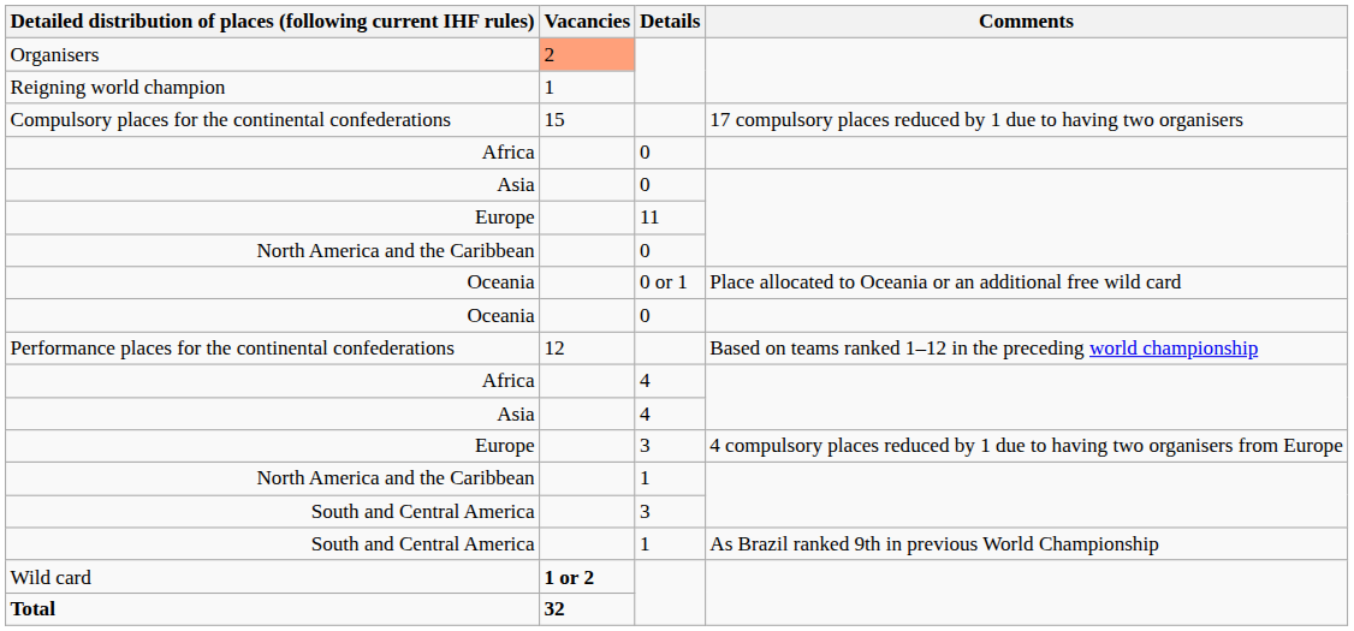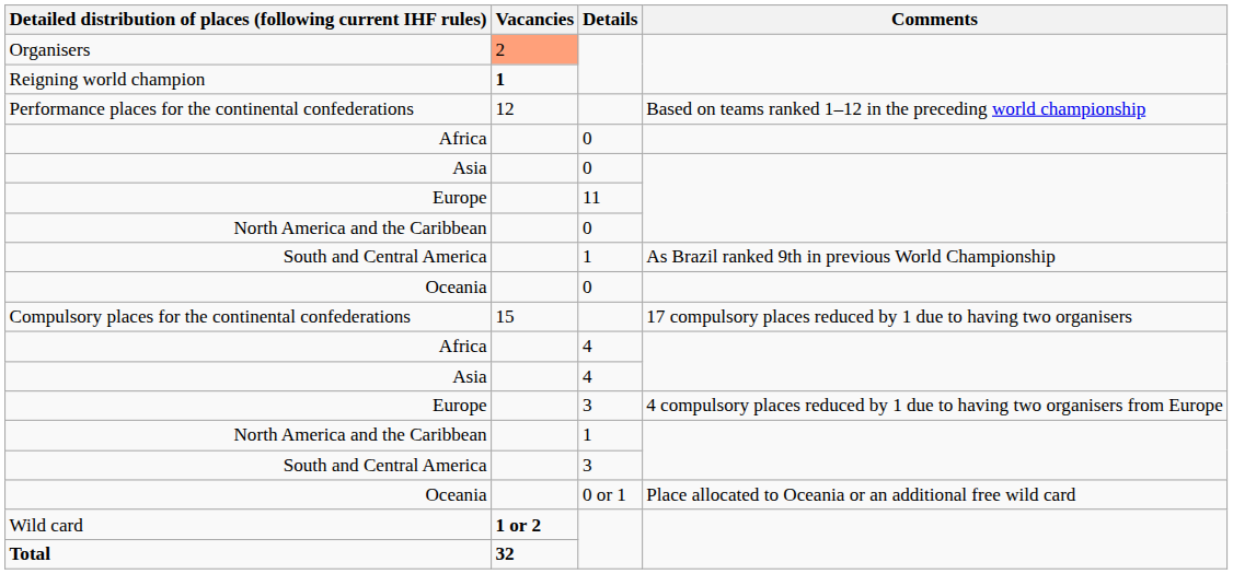Reigning world champion | Vacancies: normal -> bold
rows swapped: Performance places for the continental confederations <-> Compulsory places for the continental confederations
rows swapped: South and Central America / 1 <-> Oceania / 0 or 1
